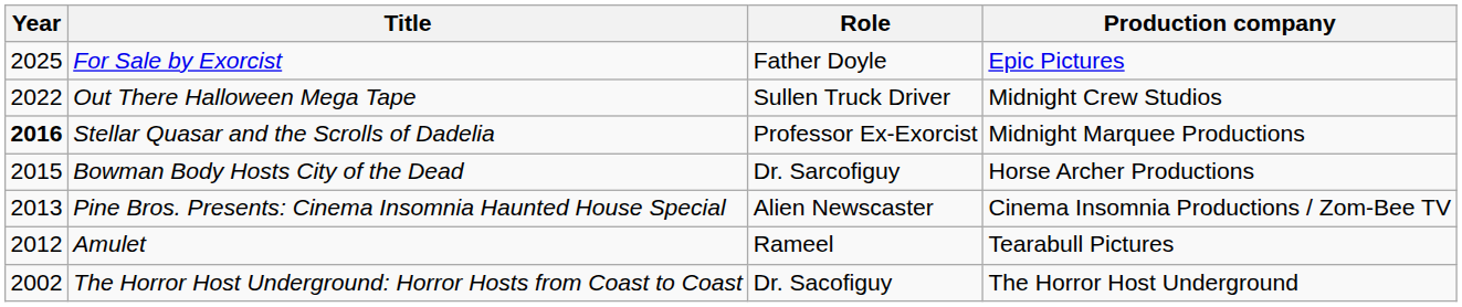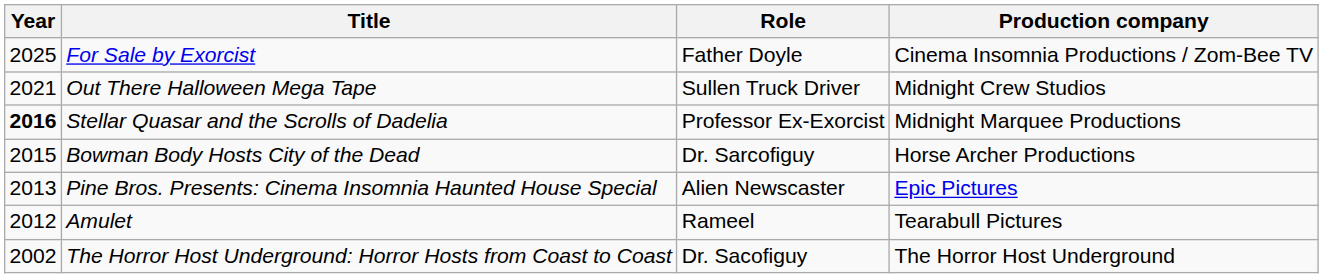For Sale by Exorcist | Production company: Epic Pictures -> Cinema Insomnia Productions / Zom-Bee TV
Out There Halloween Mega Tape | Year: 2022 -> 2021
Pine Bros. Presents: Cinema Insomnia Haunted House Special | Production company: Cinema Insomnia Productions / Zom-Bee TV -> Epic Pictures
